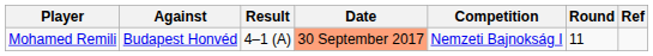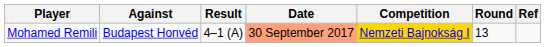Mohamed Remili | Competition: no background -> gold background
Mohamed Remili | Round: 11 -> 13
